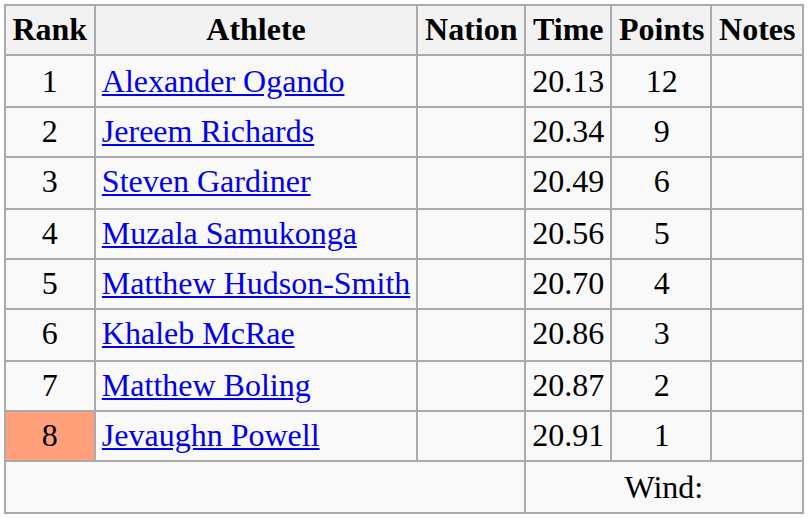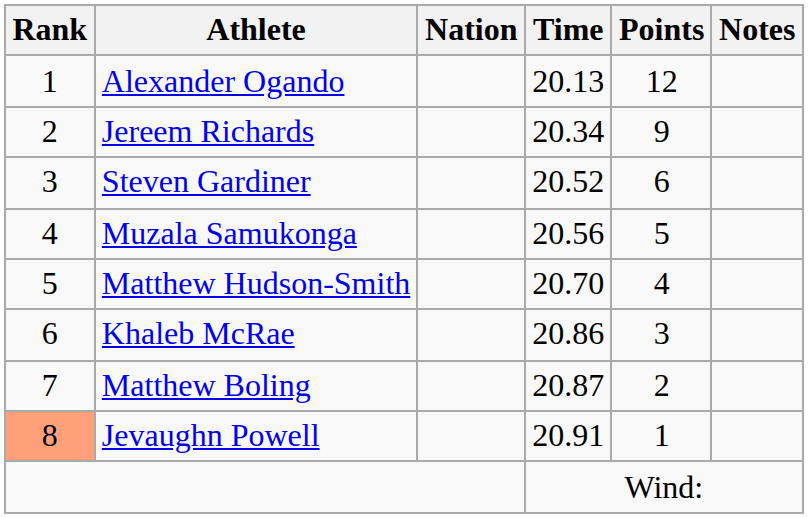Steven Gardiner | Time: 20.49 -> 20.52
